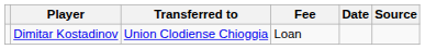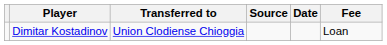columns swapped: Fee <-> Source
